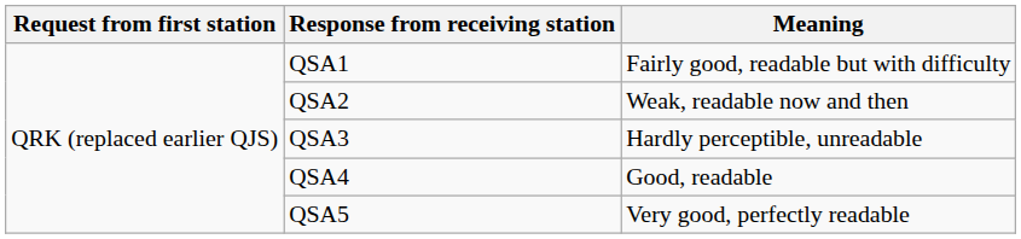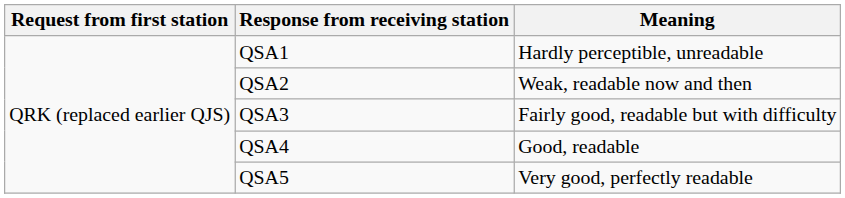QSA1 | Meaning: Fairly good, readable but with difficulty -> Hardly perceptible, unreadable
QSA3 | Meaning: Hardly perceptible, unreadable -> Fairly good, readable but with difficulty
